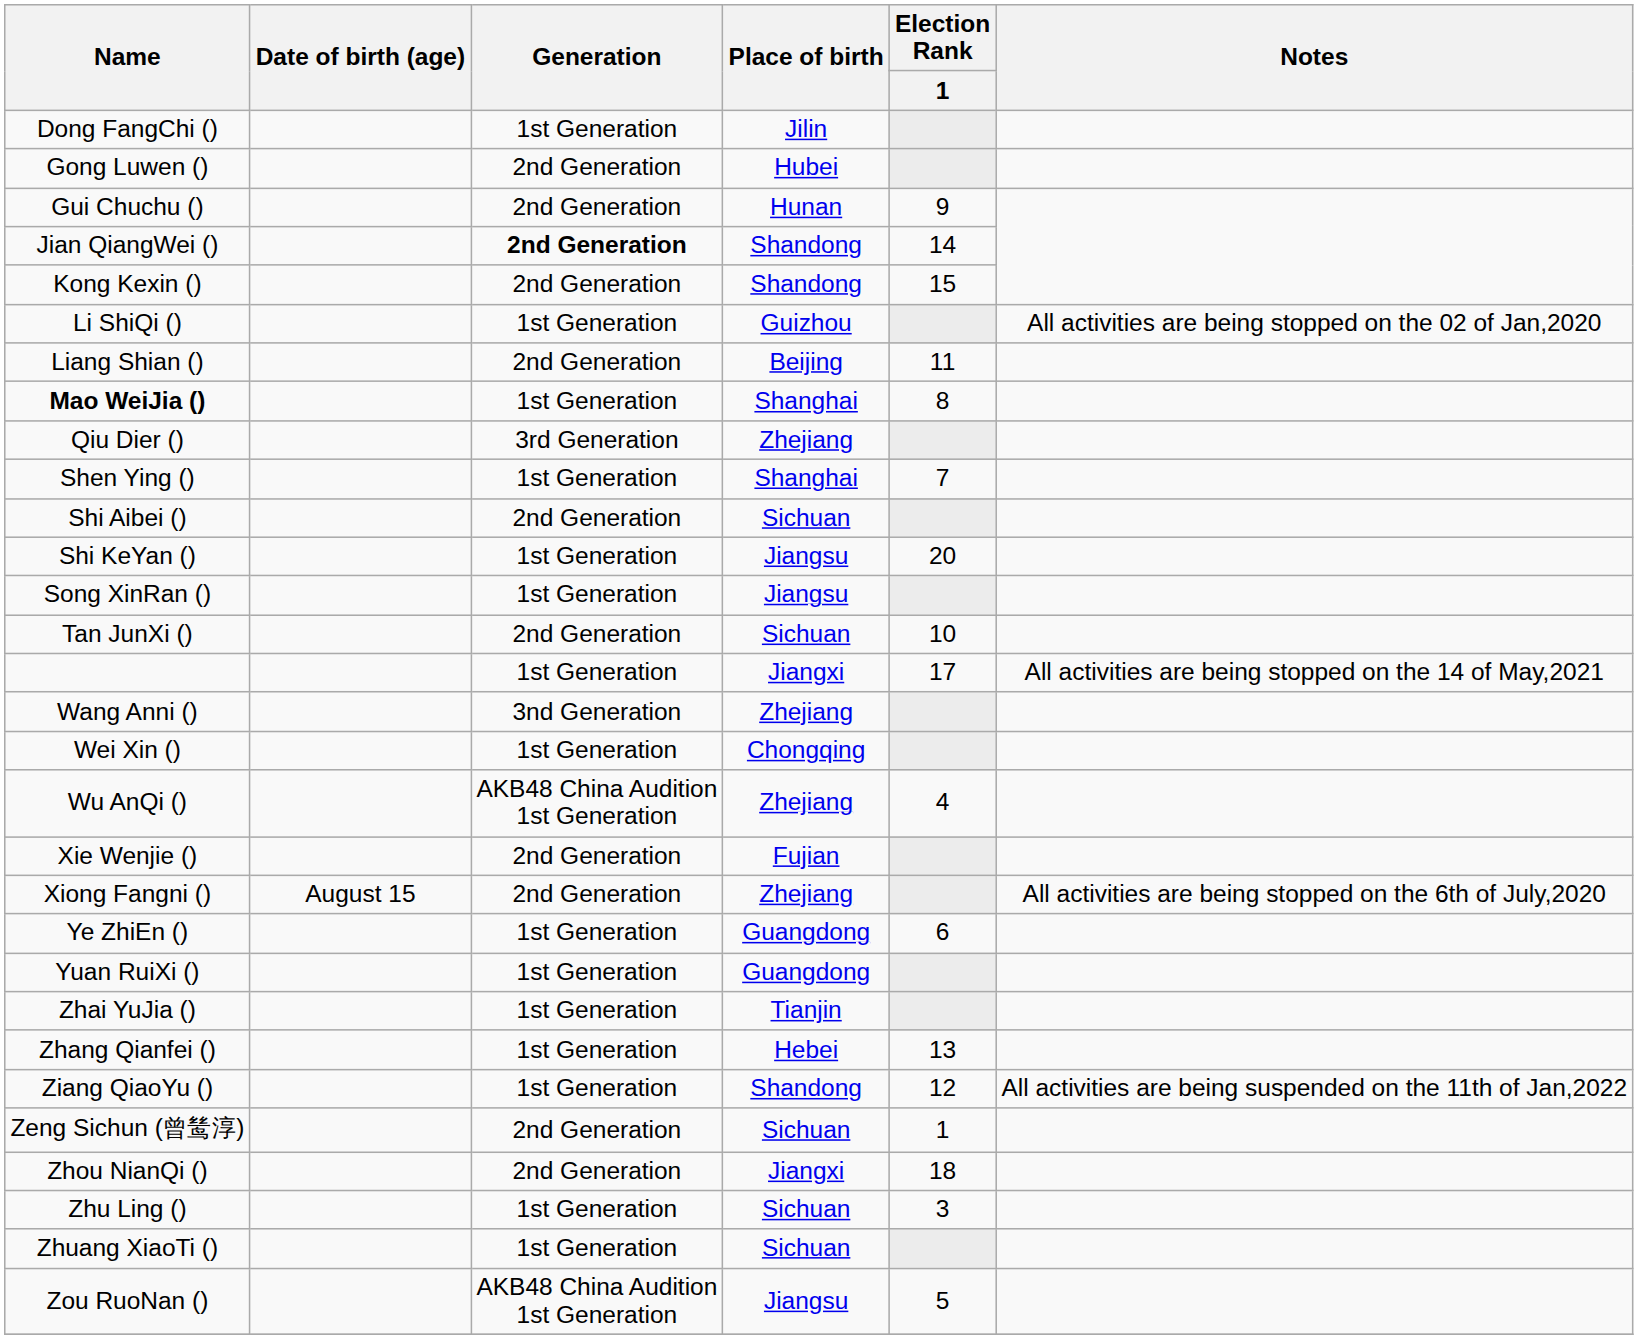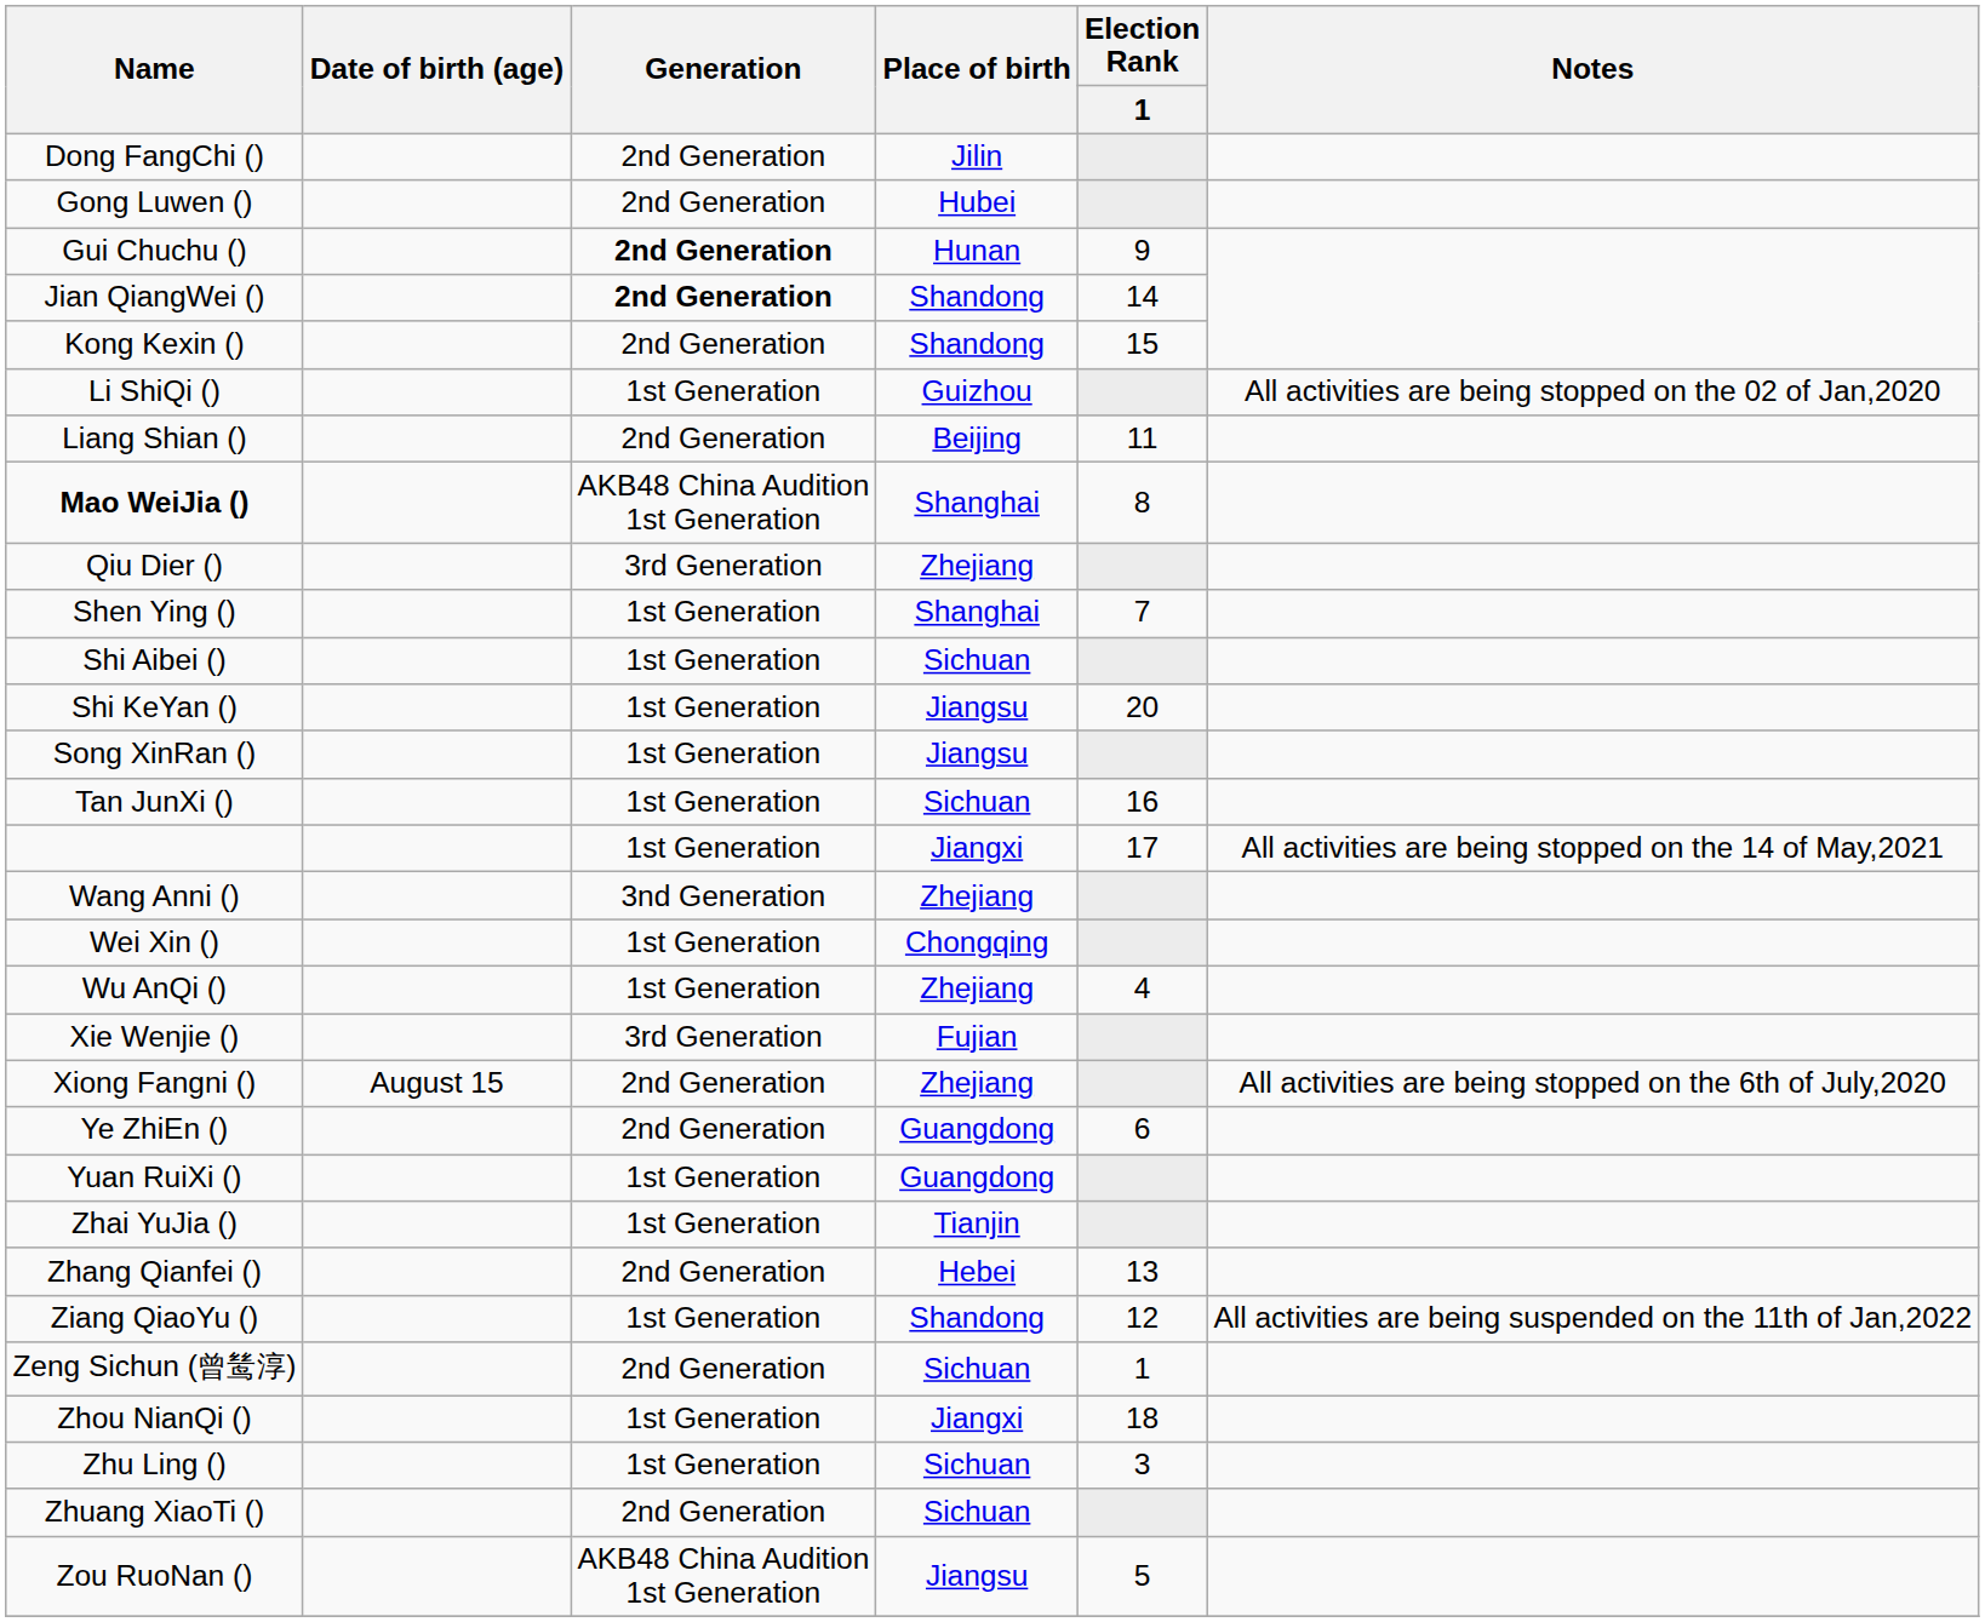Dong FangChi () | Generation: 1st Generation -> 2nd Generation
Gui Chuchu () | Generation: normal -> bold
Mao WeiJia () | Generation: 1st Generation -> AKB48 China Audition 1st Generation
Shi Aibei () | Generation: 2nd Generation -> 1st Generation
Tan JunXi () | Generation: 2nd Generation -> 1st Generation
Tan JunXi () | Election Rank / 1: 10 -> 16
Wu AnQi () | Generation: AKB48 China Audition 1st Generation -> 1st Generation
Xie Wenjie () | Generation: 2nd Generation -> 3rd Generation
Ye ZhiEn () | Generation: 1st Generation -> 2nd Generation
Zhang Qianfei () | Generation: 1st Generation -> 2nd Generation
Zhou NianQi () | Generation: 2nd Generation -> 1st Generation
Zhuang XiaoTi () | Generation: 1st Generation -> 2nd Generation
